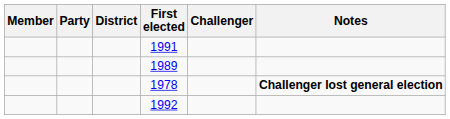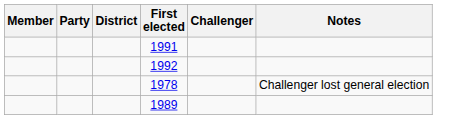rows swapped: 1992 <-> 1989
1978 | Notes: bold -> normal
